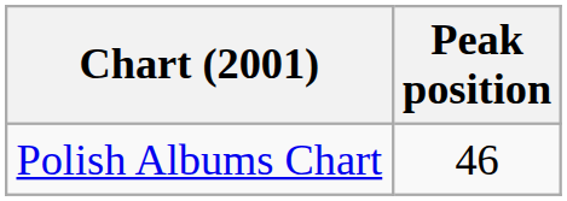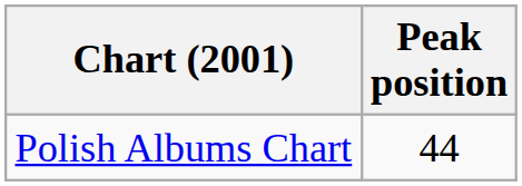Polish Albums Chart | Peak position: 46 -> 44
